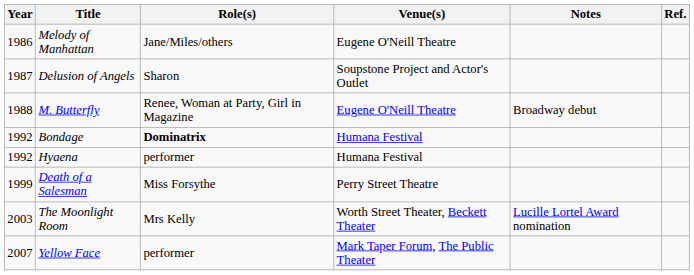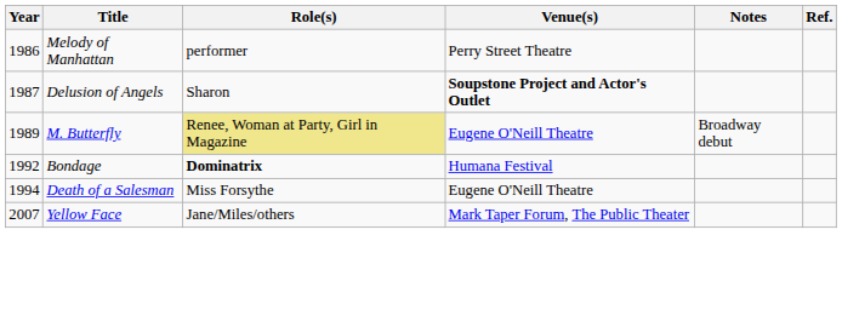Melody of Manhattan | Role(s): Jane/Miles/others -> performer
Melody of Manhattan | Venue(s): Eugene O'Neill Theatre -> Perry Street Theatre
Delusion of Angels | Venue(s): normal -> bold
M. Butterfly | Year: 1988 -> 1989
M. Butterfly | Role(s): no background -> khaki background
- row: 1992 | Hyaena | performer | Humana Festival
Death of a Salesman | Year: 1999 -> 1994
Death of a Salesman | Venue(s): Perry Street Theatre -> Eugene O'Neill Theatre
- row: 2003 | The Moonlight Room | Mrs Kelly | Worth Street Theater, Beckett Theater | Lucille Lortel Award nomination
Yellow Face | Role(s): performer -> Jane/Miles/others
